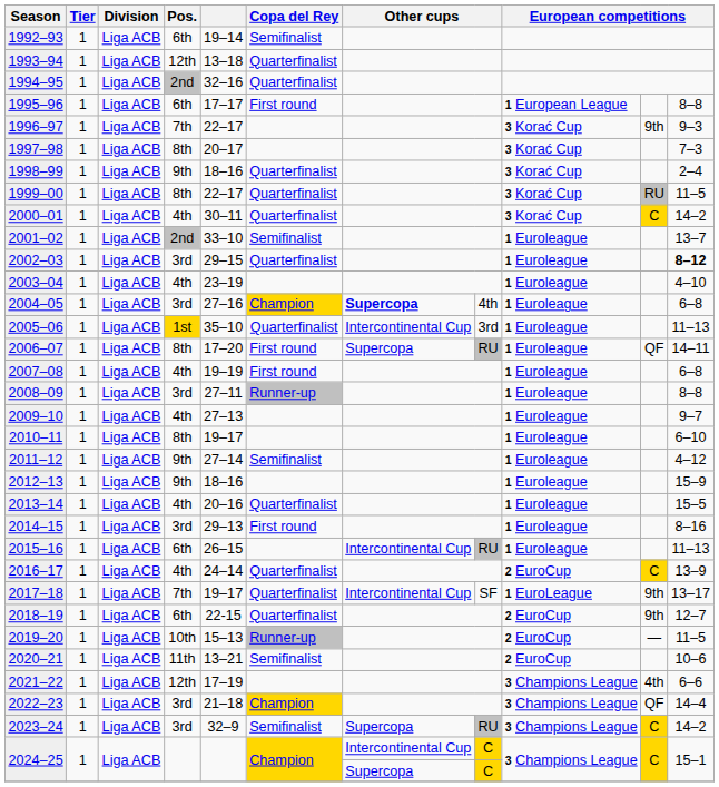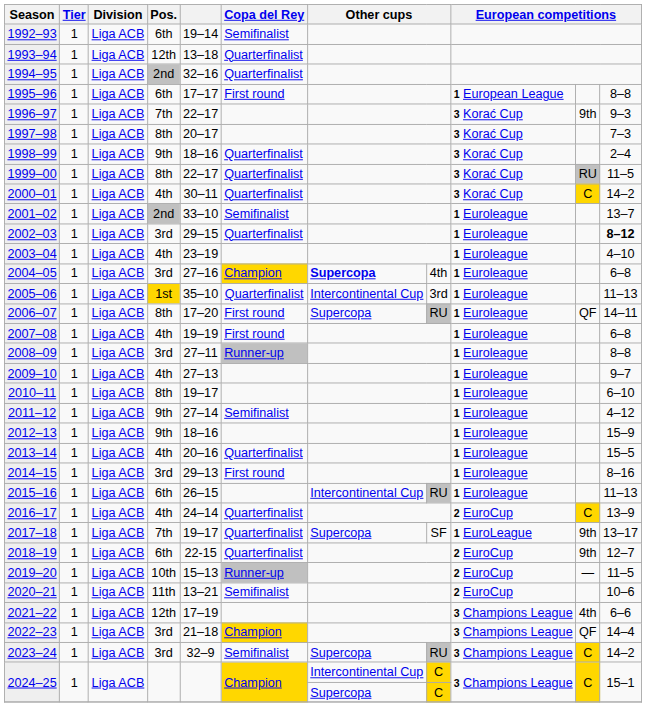2017–18 | column 7: Intercontinental Cup -> Supercopa
